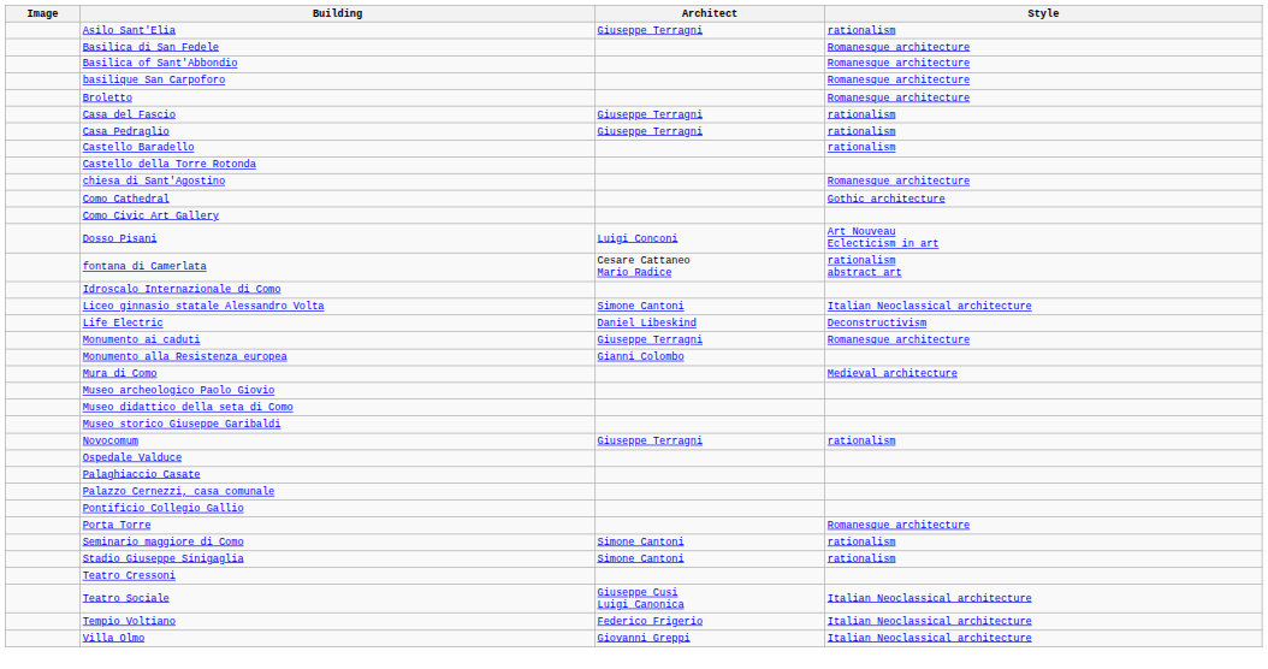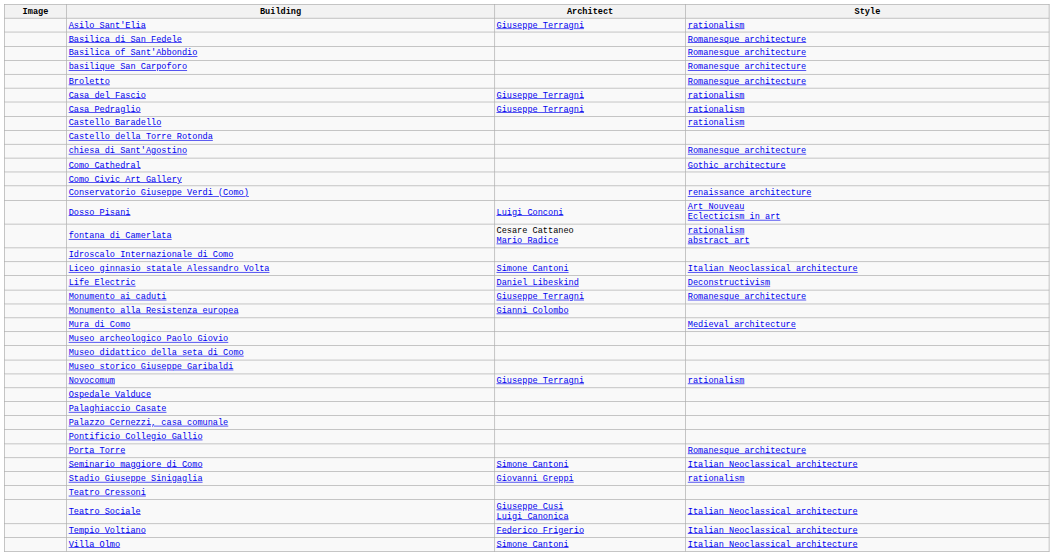+ row: Conservatorio Giuseppe Verdi (Como) | renaissance architecture
Seminario maggiore di Como | Style: rationalism -> Italian Neoclassical architecture
Stadio Giuseppe Sinigaglia | Architect: Simone Cantoni -> Giovanni Greppi
Villa Olmo | Architect: Giovanni Greppi -> Simone Cantoni
